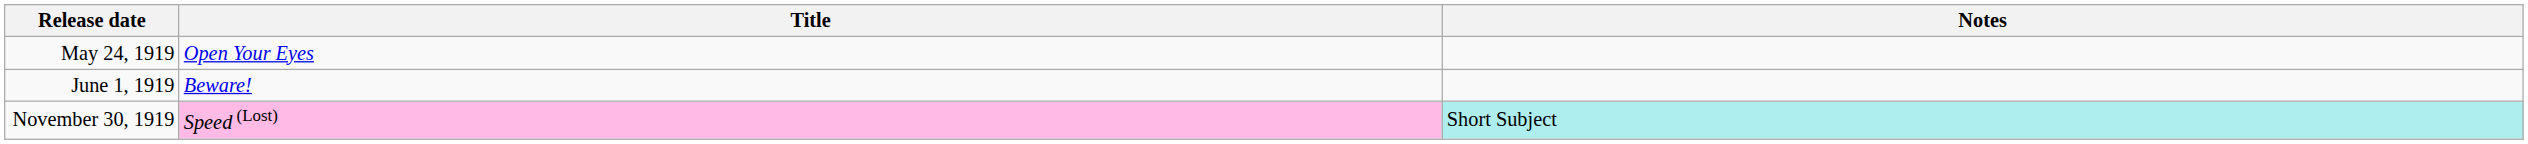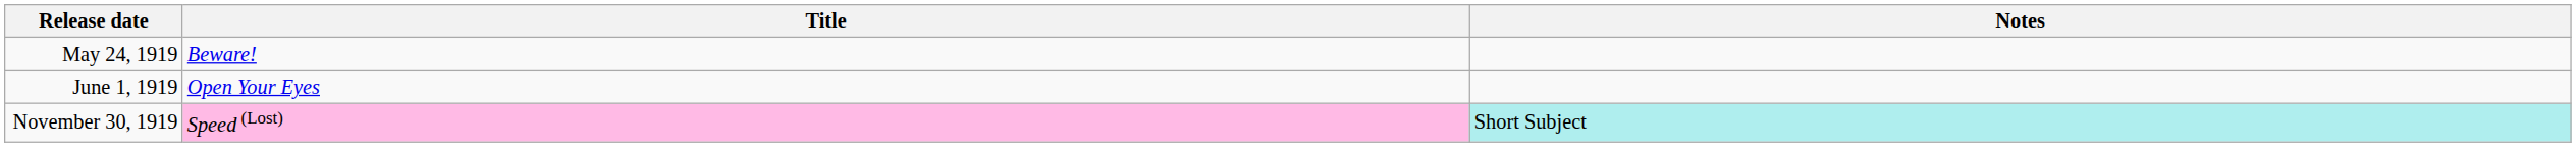May 24, 1919 | Title: Open Your Eyes -> Beware!
June 1, 1919 | Title: Beware! -> Open Your Eyes
